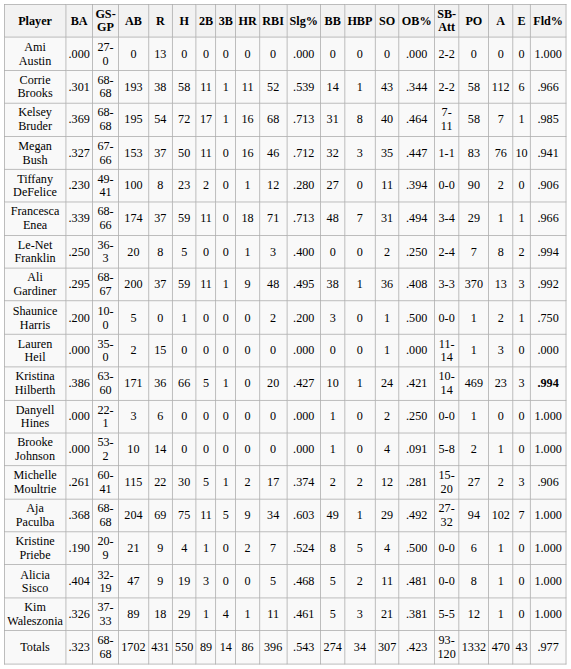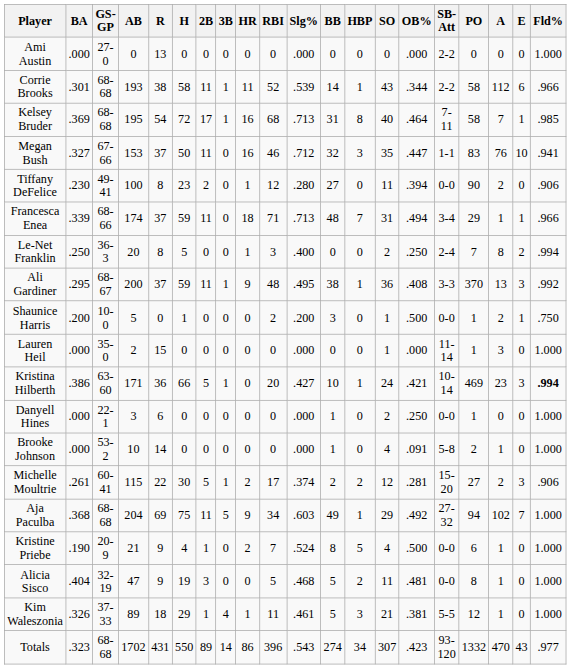Lauren Heil | Fld%: .000 -> 1.000
